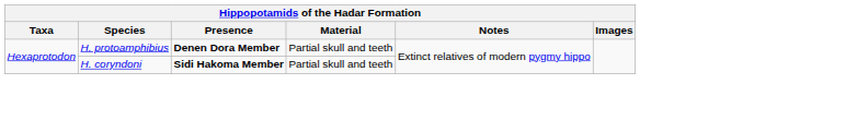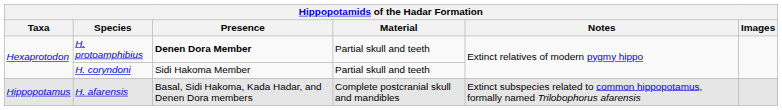H. coryndoni | Presence: bold -> normal
+ row: Hippopotamus | H. afarensis | Basal, Sidi Hakoma, Kada Hadar, and Denen Dora members | Complete postcranial skull and mandibles | Extinct subspecies related to common hippopotamus, formally named Trilobophorus afarensis
